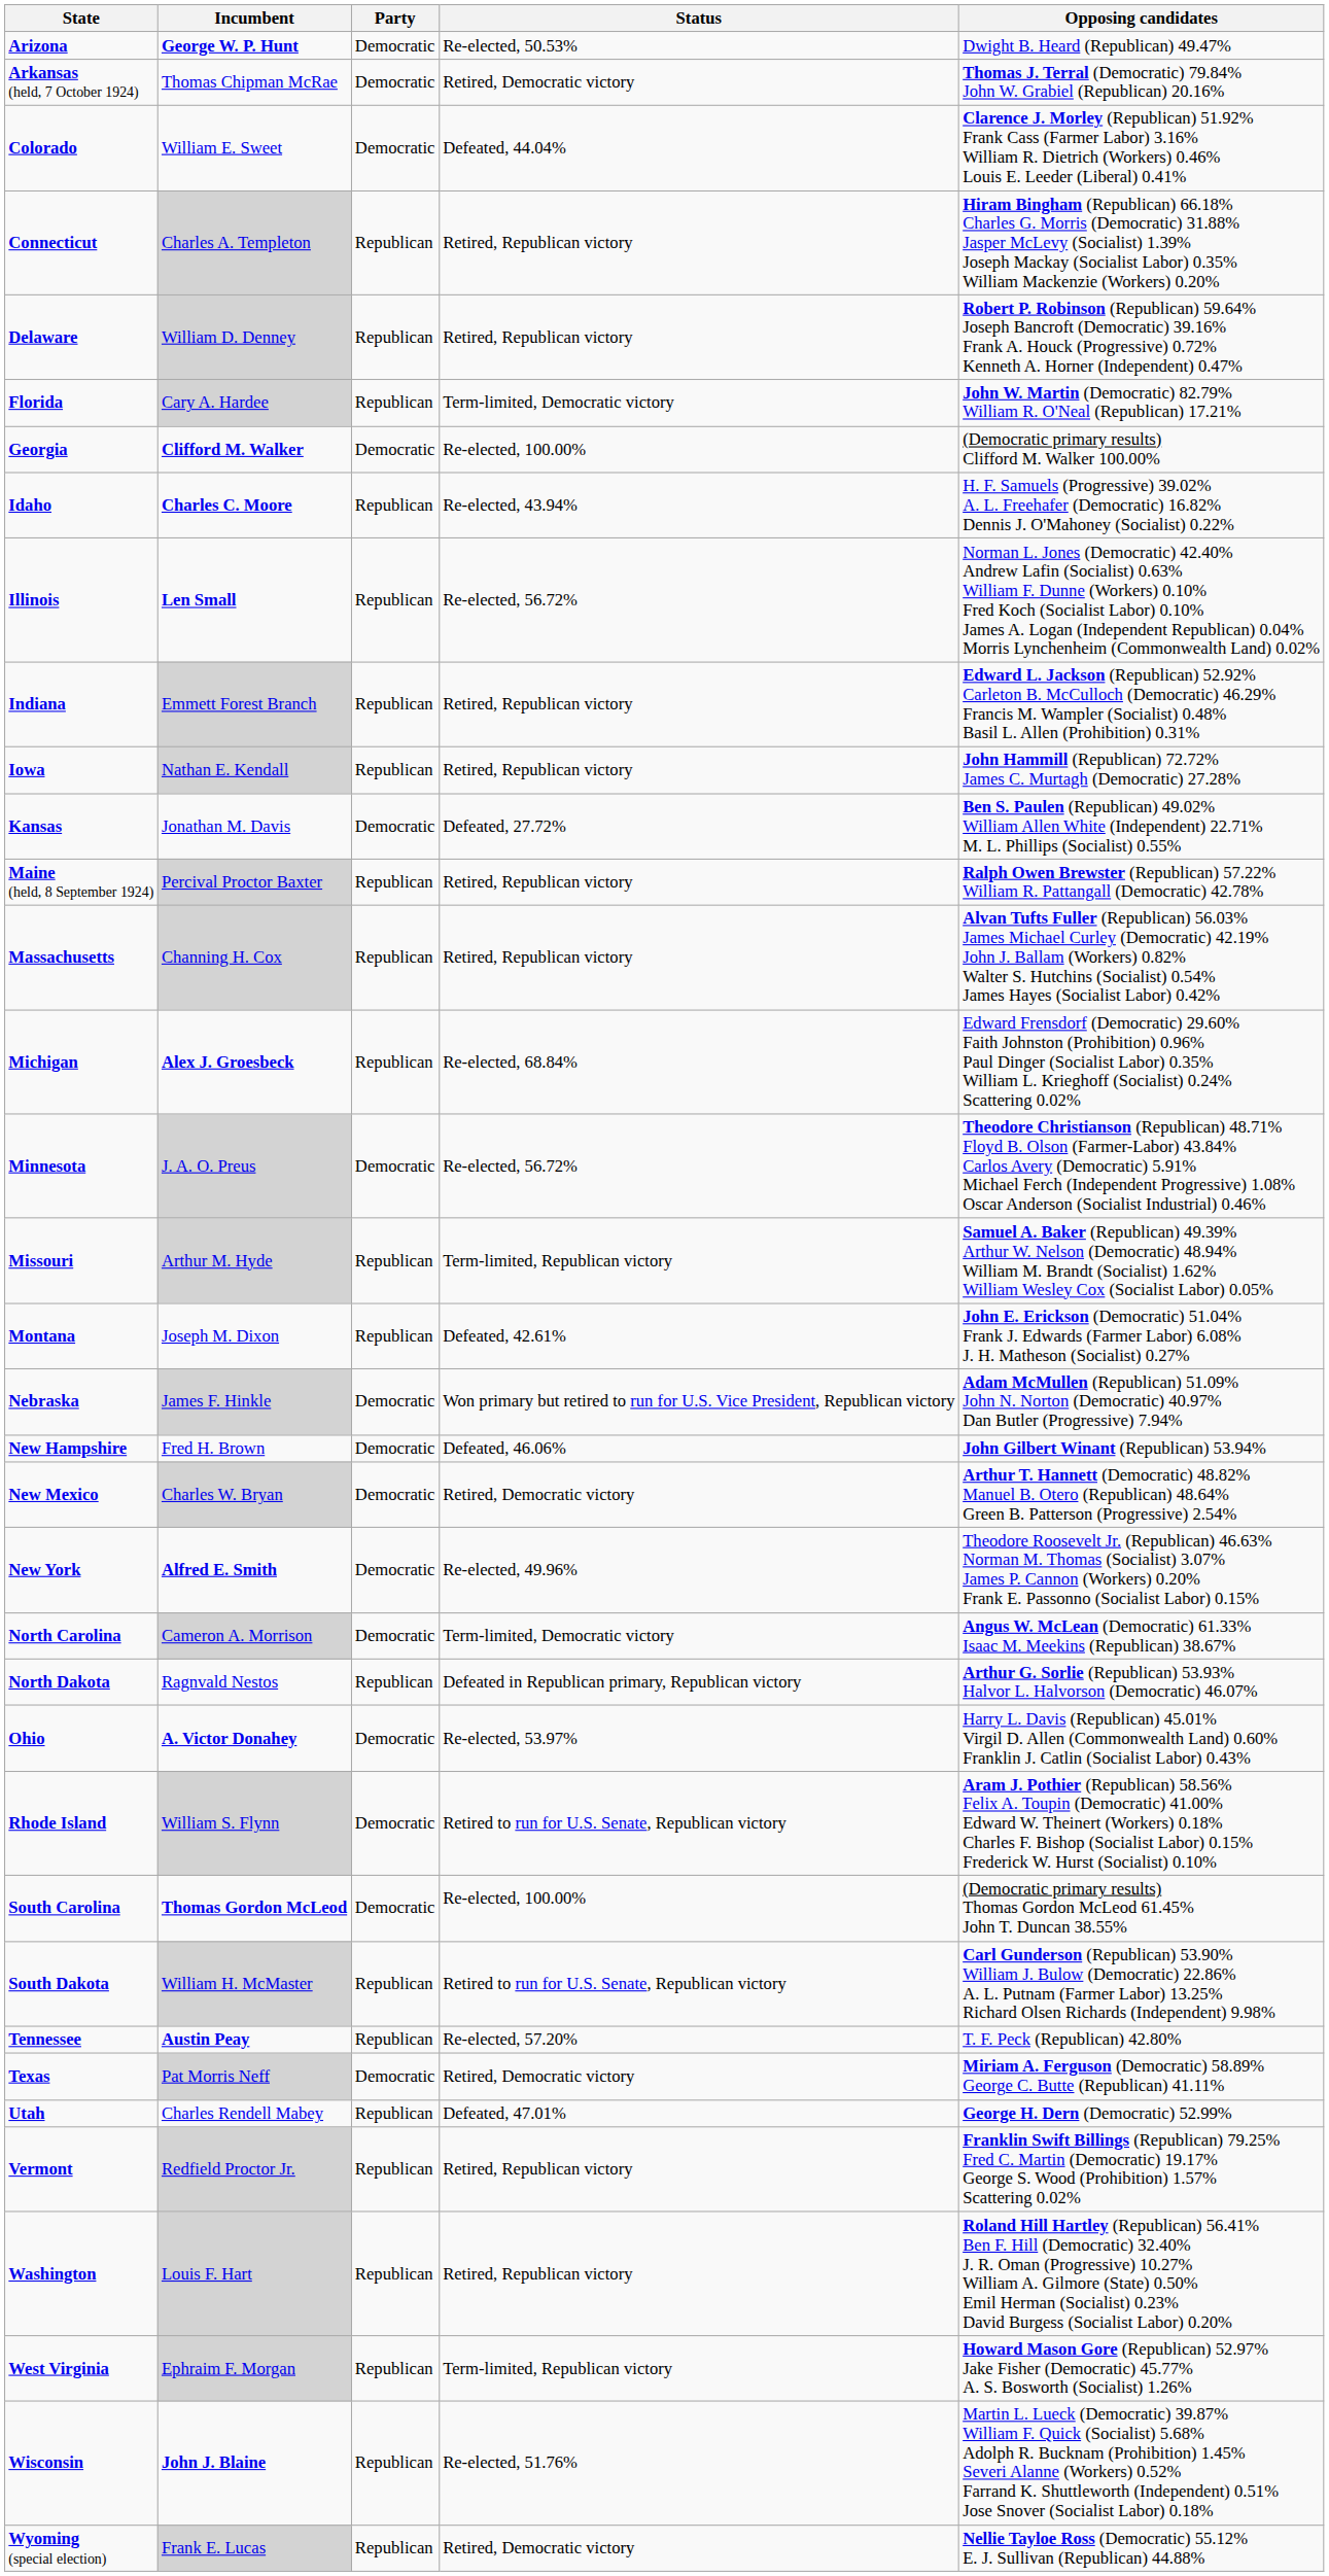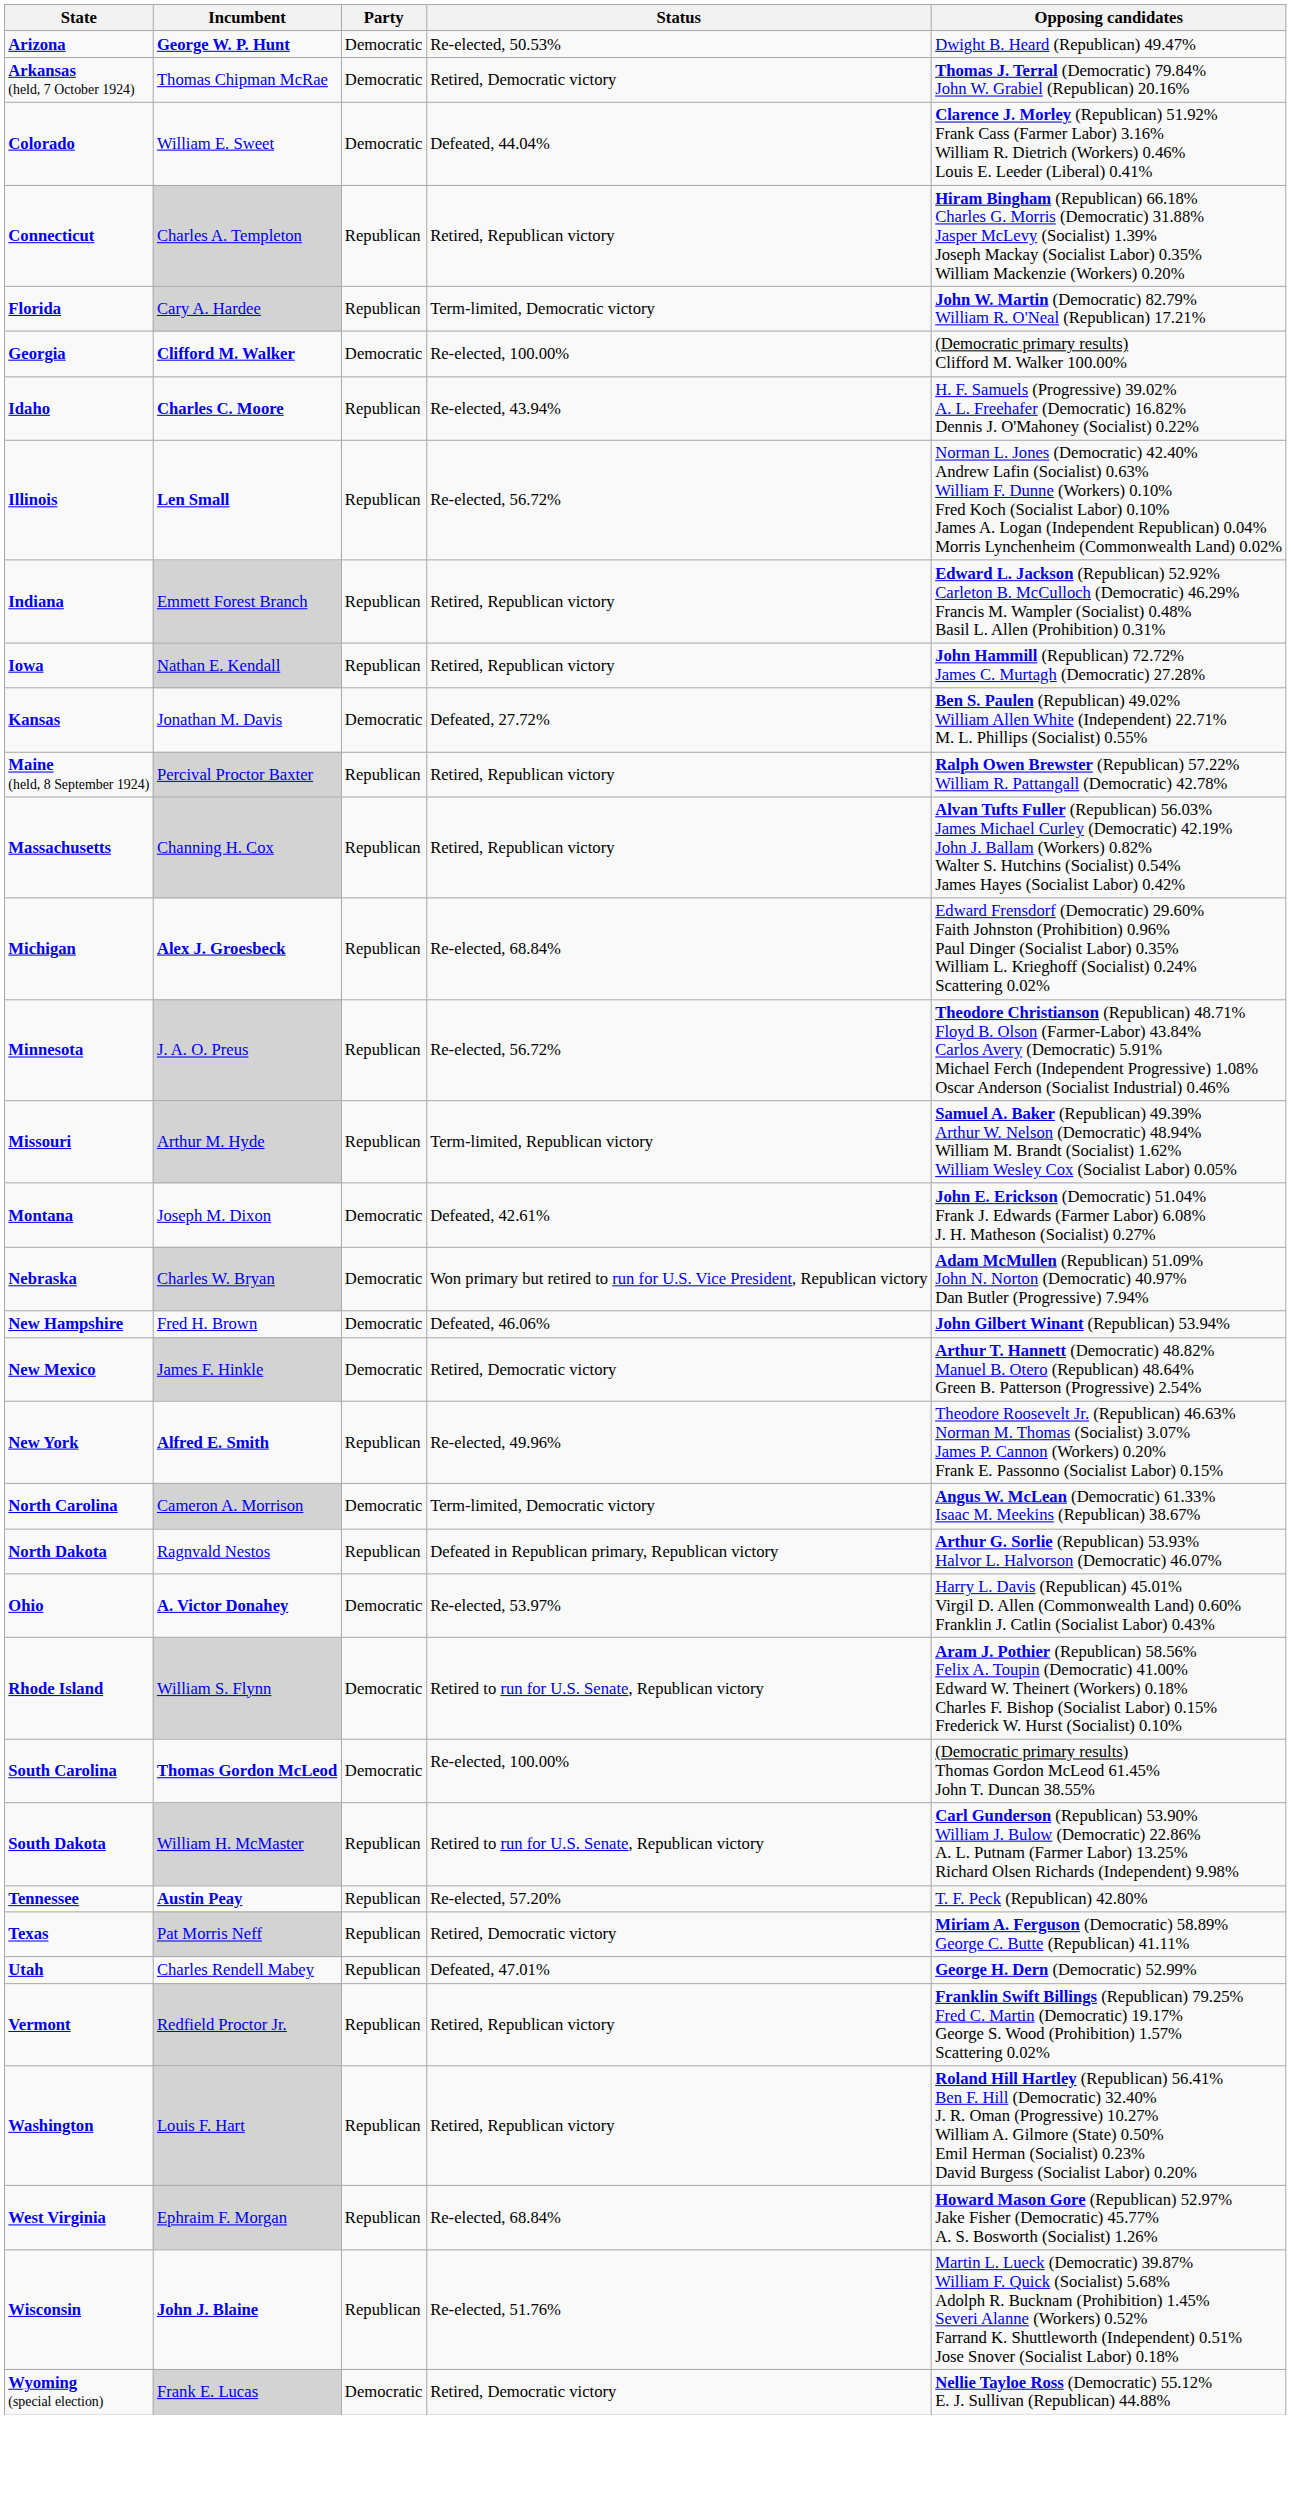- row: Delaware | William D. Denney | Republican | Retired, Republican victory | Robert P. Robinson (Republican) 59.64% Joseph Bancroft (Democratic) 39.16% Frank A. Houck (Progressive) 0.72% Kenneth A. Horner (Independent) 0.47%
Minnesota | Party: Democratic -> Republican
Montana | Party: Republican -> Democratic
Nebraska | Incumbent: James F. Hinkle -> Charles W. Bryan
New Mexico | Incumbent: Charles W. Bryan -> James F. Hinkle
New York | Party: Democratic -> Republican
Texas | Party: Democratic -> Republican
West Virginia | Status: Term-limited, Republican victory -> Re-elected, 68.84%
Wyoming (special election) | Party: Republican -> Democratic
